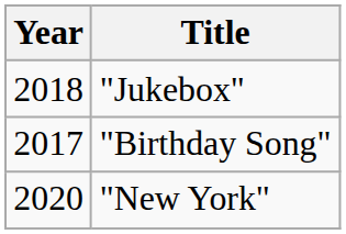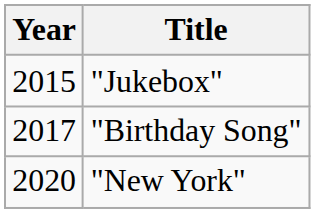"Jukebox" | Year: 2018 -> 2015
